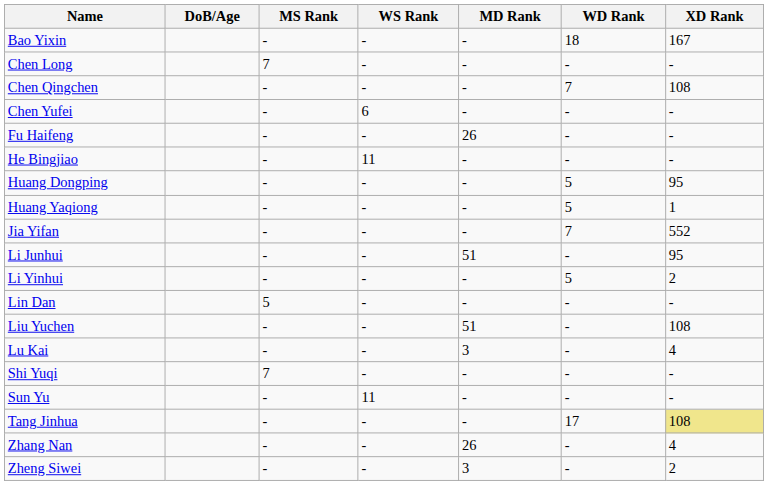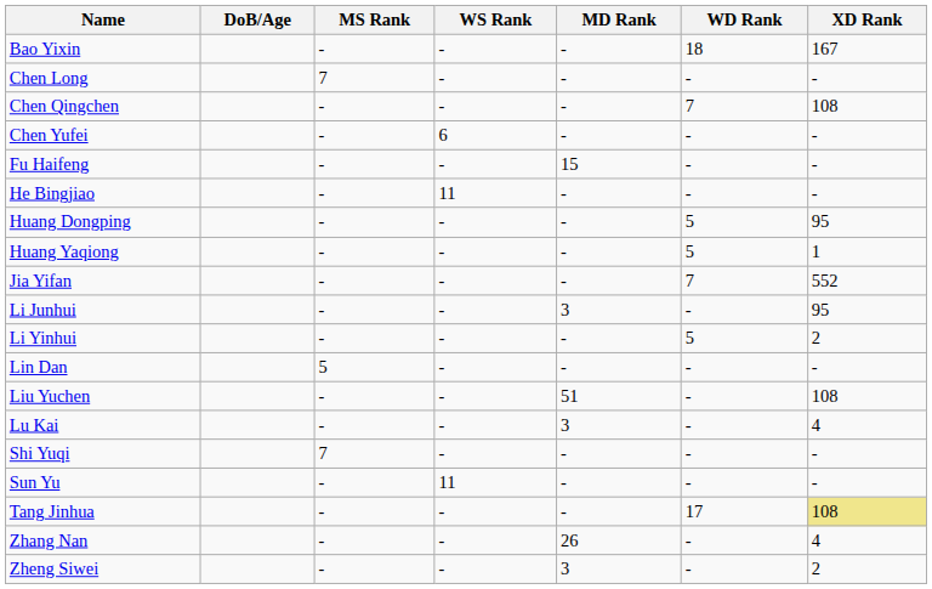Fu Haifeng | MD Rank: 26 -> 15
Li Junhui | MD Rank: 51 -> 3
